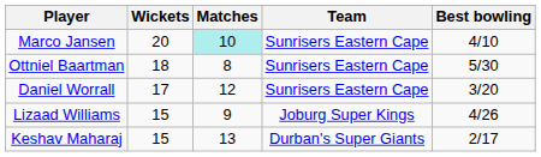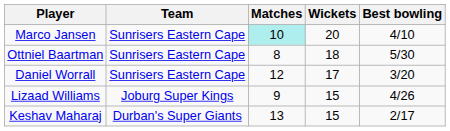columns swapped: Team <-> Wickets
